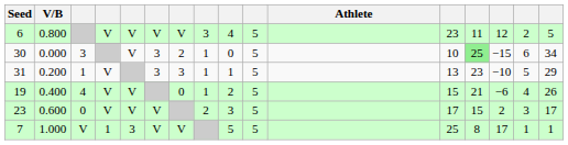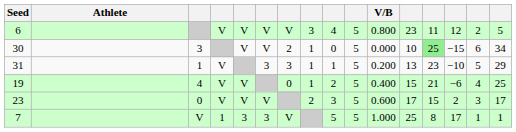columns swapped: Athlete <-> V/B
30 | column 6: 3 -> V
19 | column 16: 26 -> 25
7 | column 6: V -> 3
